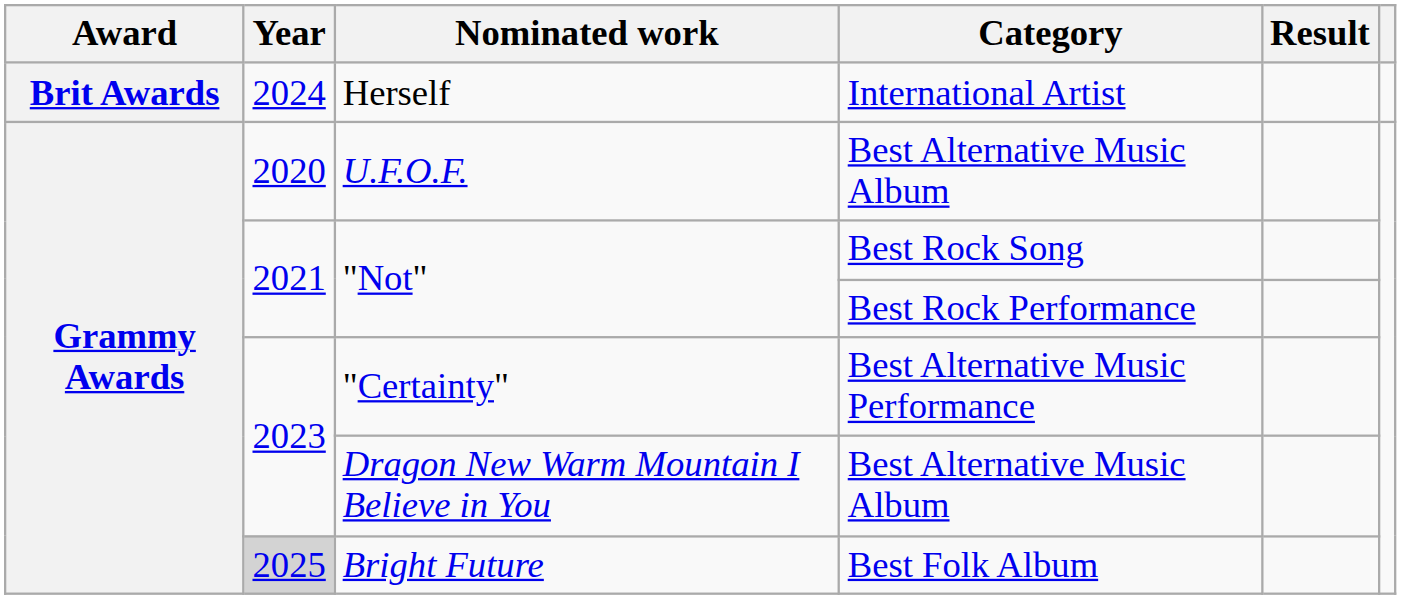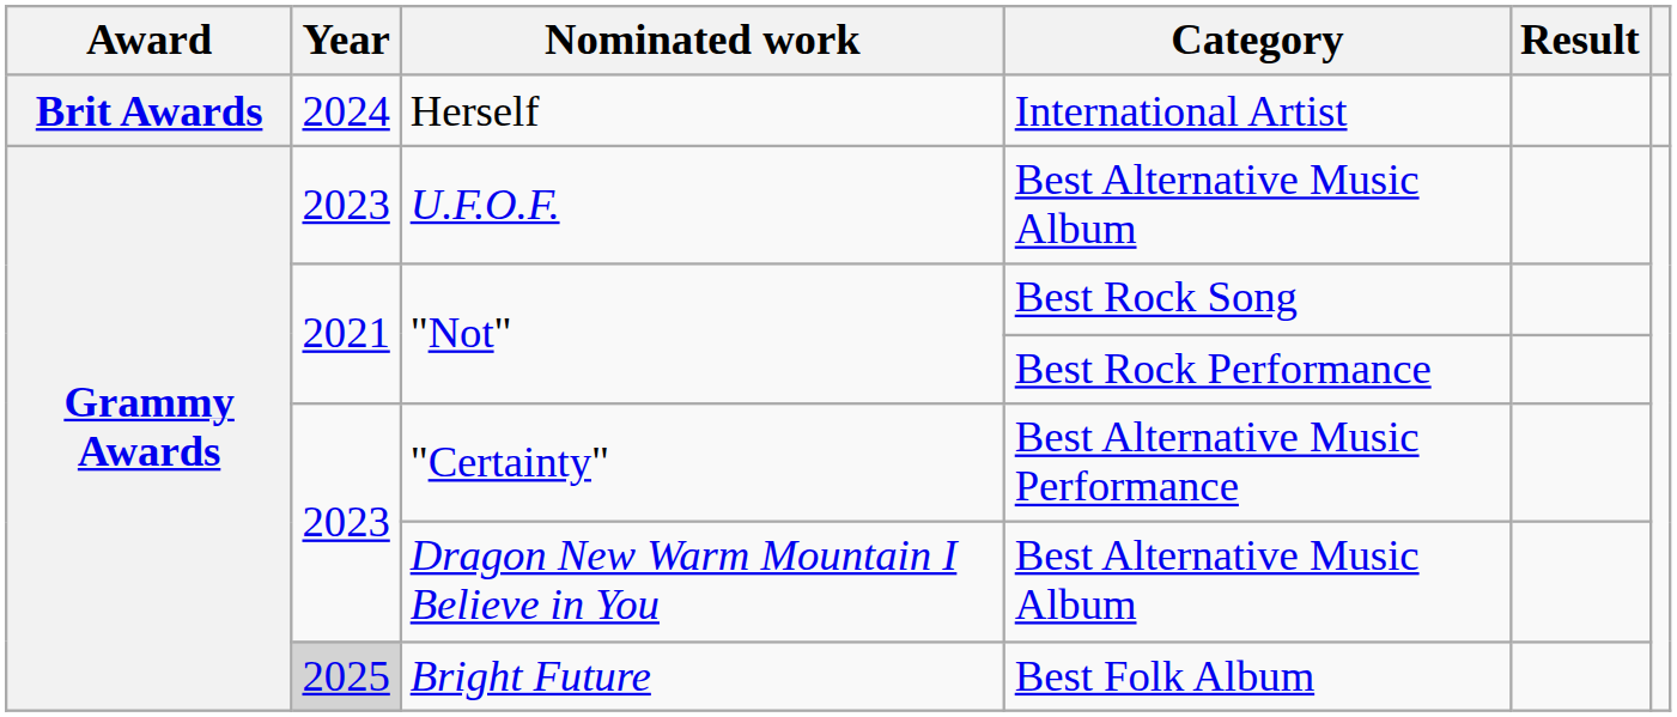U.F.O.F. | Year: 2020 -> 2023
